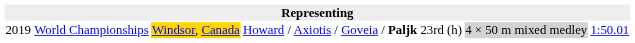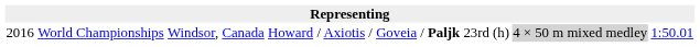World Championships | column 1: 2019 -> 2016
World Championships | column 3: gold background -> no background
